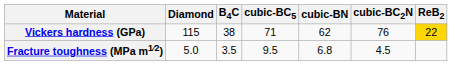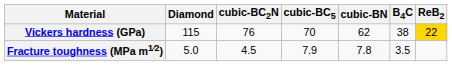columns swapped: cubic-BC2N <-> B4C
Vickers hardness (GPa) | cubic-BC5: 71 -> 70
Fracture toughness (MPa m1⁄2) | cubic-BC5: 9.5 -> 7.9
Fracture toughness (MPa m1⁄2) | cubic-BN: 6.8 -> 7.8
